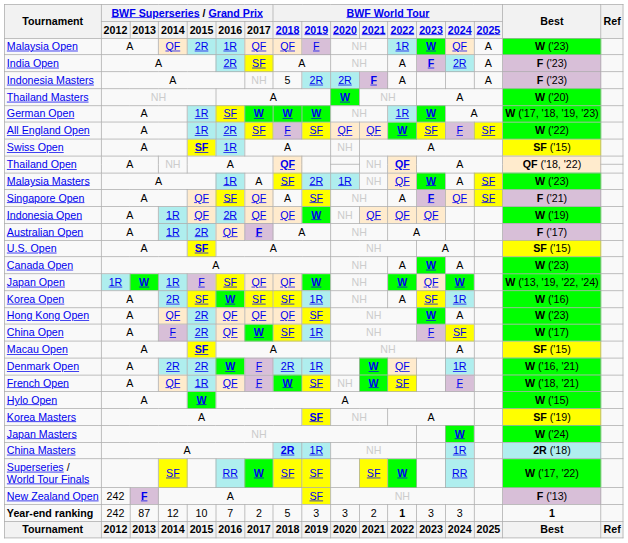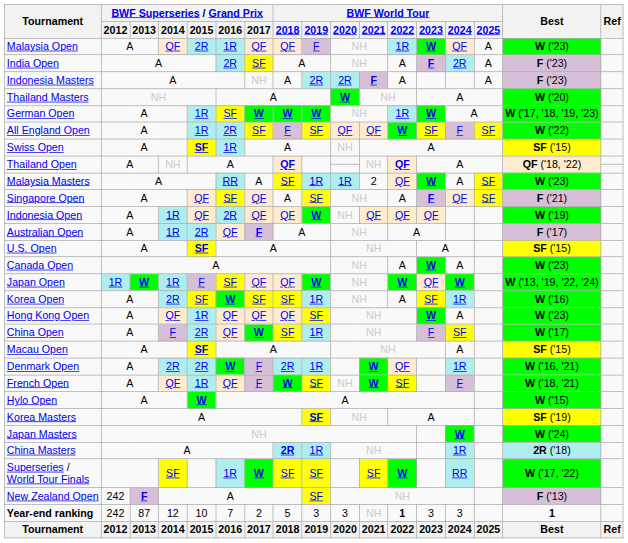Indonesia Masters | BWF World Tour / 2018: 5 -> A
Malaysia Masters | BWF Superseries / Grand Prix / 2016: 1R -> RR
Malaysia Masters | BWF World Tour / 2019: 2R -> 1R
Malaysia Masters | BWF World Tour / 2021: NH -> 2
Hong Kong Open | BWF Superseries / Grand Prix / 2015: 2R -> 1R
Superseries / World Tour Finals | BWF Superseries / Grand Prix / 2016: RR -> 1R
Year-end ranking | BWF World Tour / 2021: 2 -> NH
